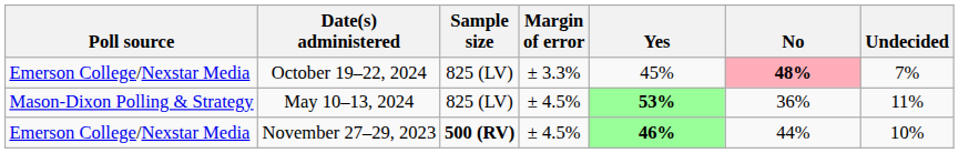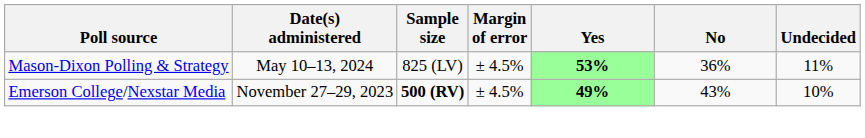- row: Emerson College/Nexstar Media | October 19–22, 2024 | 825 (LV) | ± 3.3% | 45% | 48% | 7%
November 27–29, 2023 | Yes: 46% -> 49%
November 27–29, 2023 | No: 44% -> 43%
